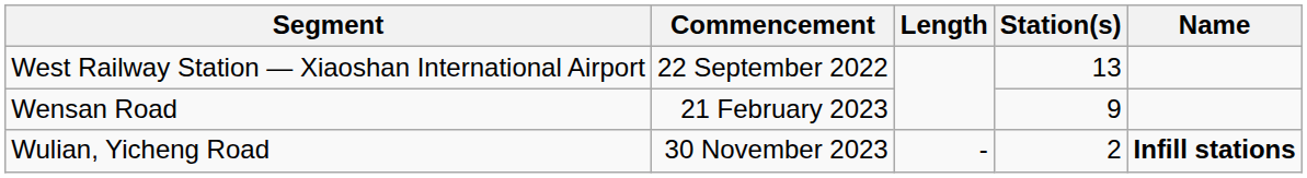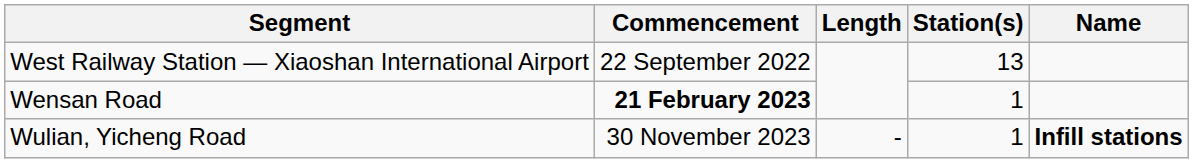Wensan Road | Commencement: normal -> bold
Wensan Road | Station(s): 9 -> 1
Wulian, Yicheng Road | Station(s): 2 -> 1
